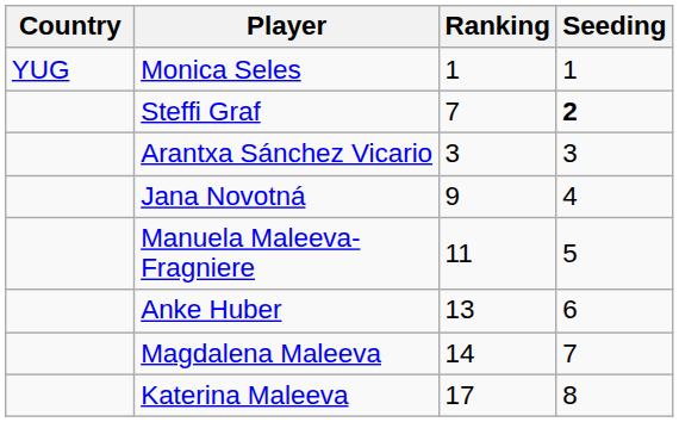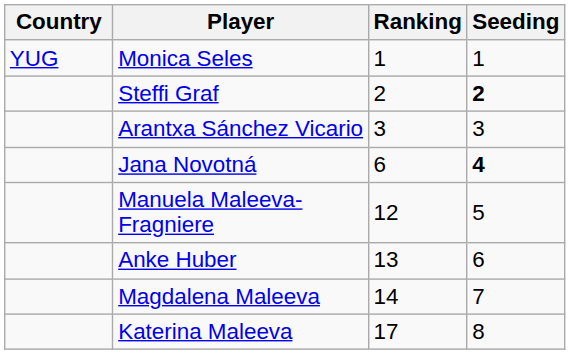Steffi Graf | Ranking: 7 -> 2
Jana Novotná | Ranking: 9 -> 6
Jana Novotná | Seeding: normal -> bold
Manuela Maleeva-Fragniere | Ranking: 11 -> 12
